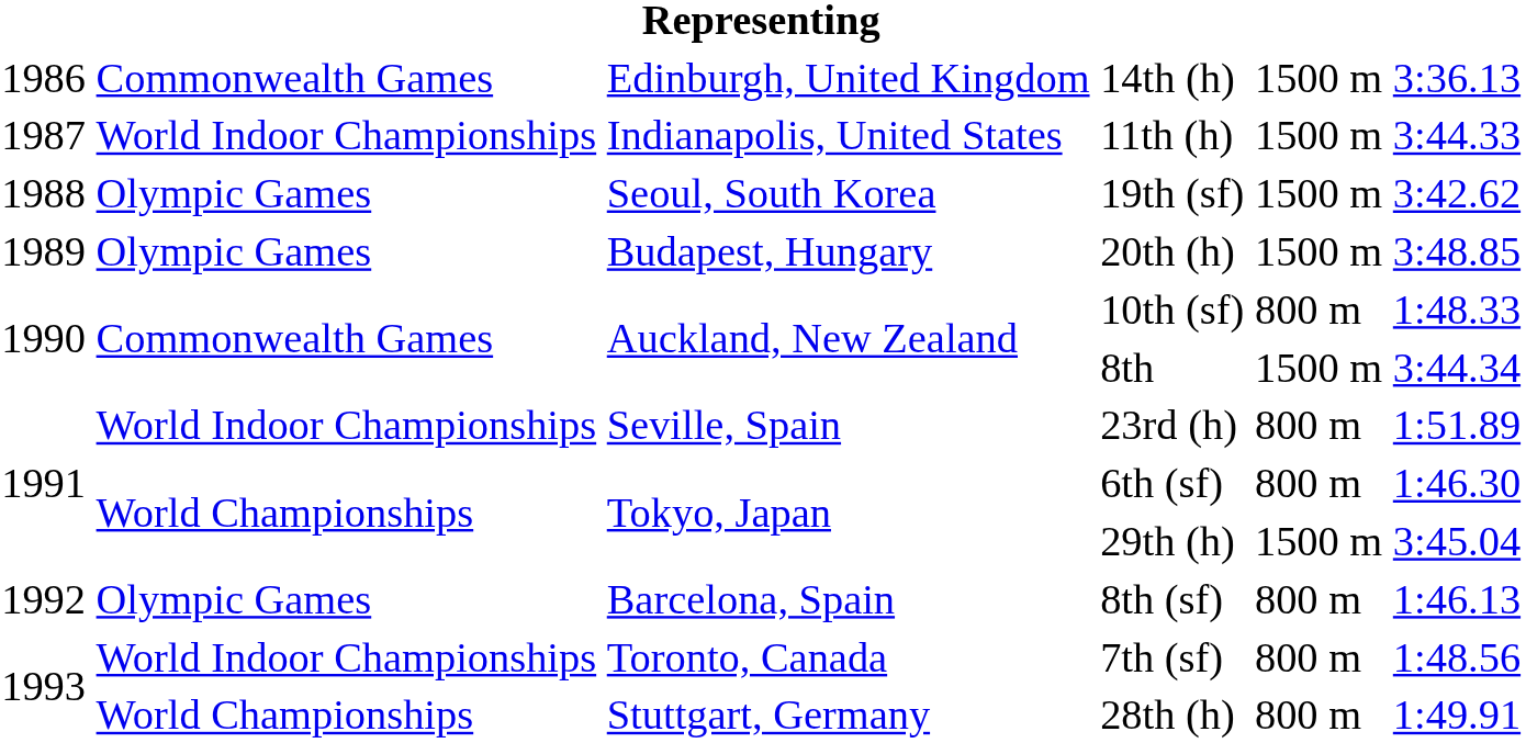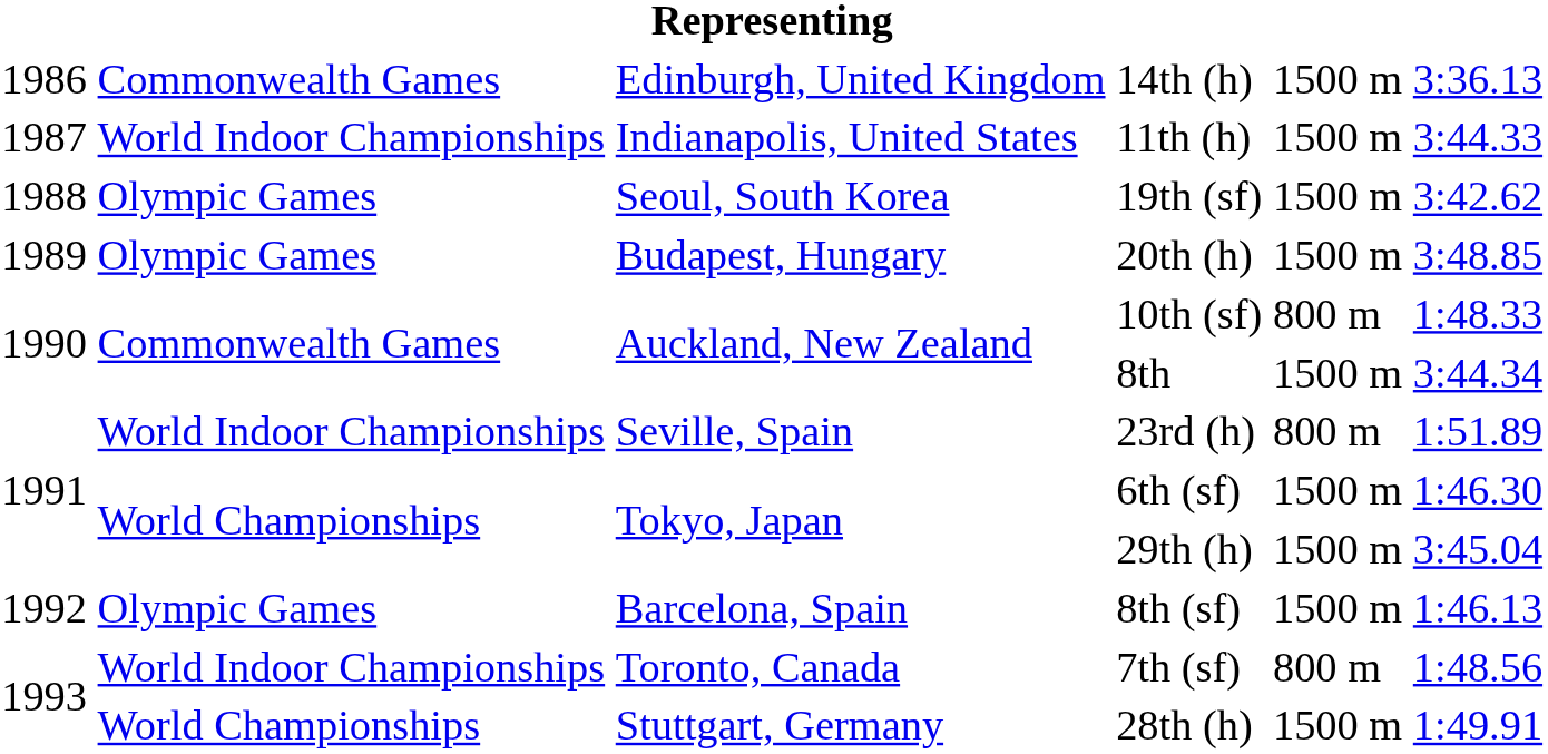6th (sf) | column 5: 800 m -> 1500 m
8th (sf) | column 5: 800 m -> 1500 m
28th (h) | column 5: 800 m -> 1500 m
